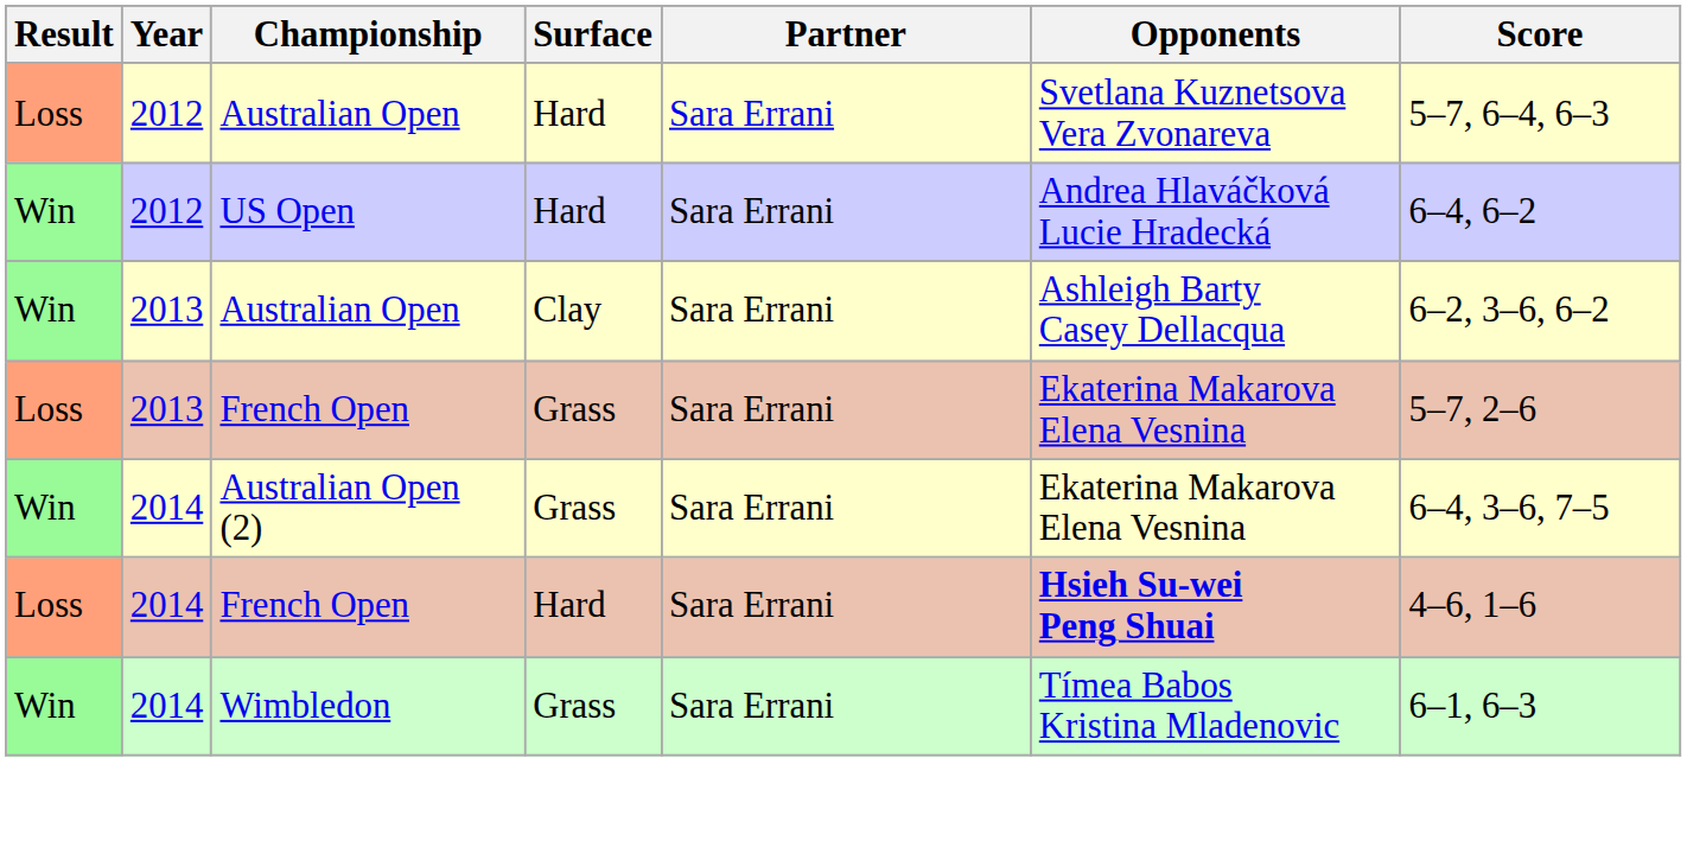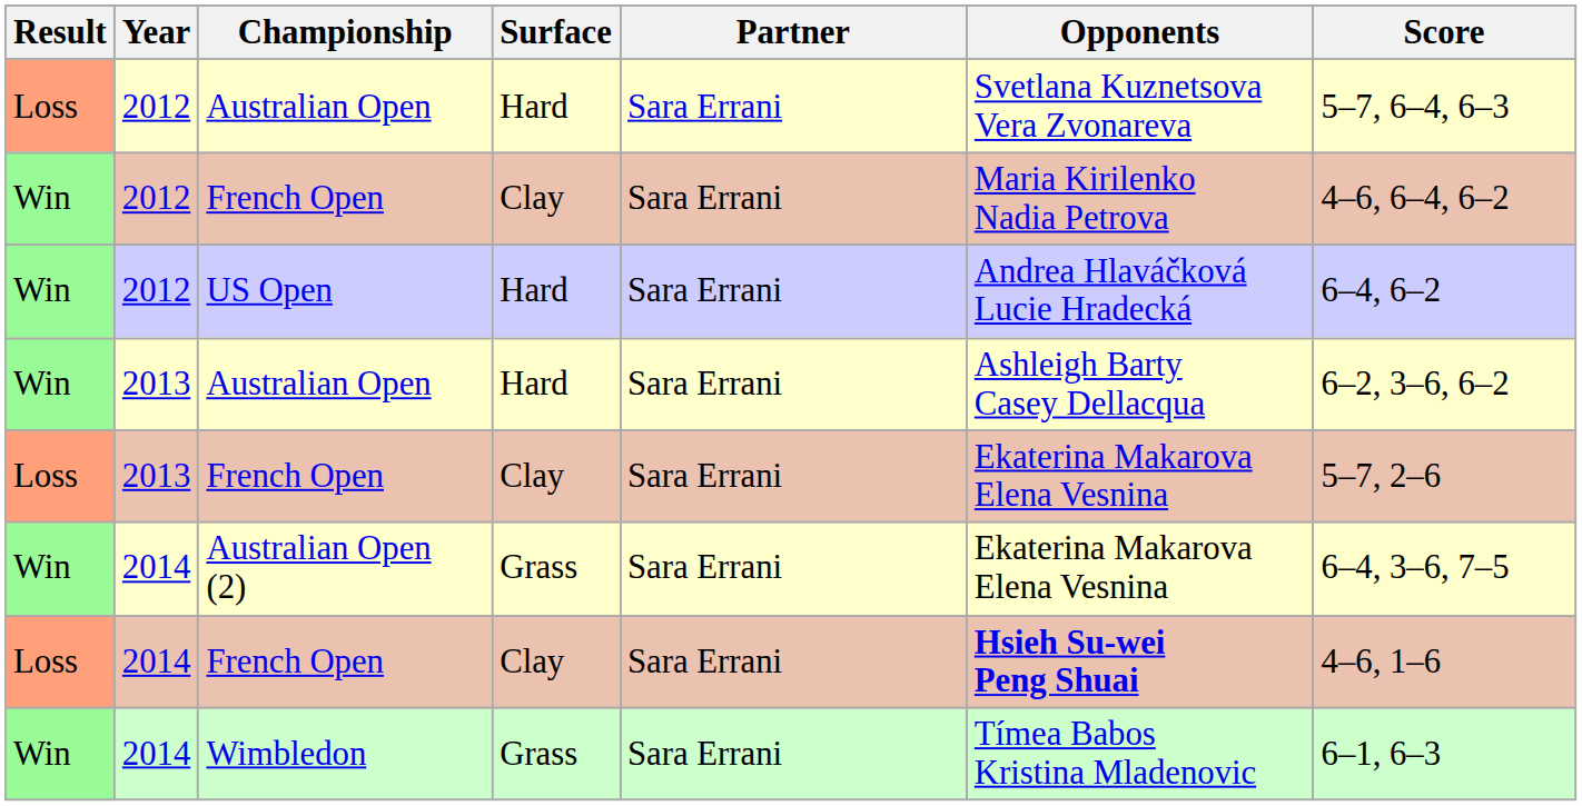+ row: Win | 2012 | French Open | Clay | Sara Errani | Maria Kirilenko Nadia Petrova | 4–6, 6–4, 6–2
2013 / Australian Open | Surface: Clay -> Hard
2013 / French Open | Surface: Grass -> Clay
2014 / French Open | Surface: Hard -> Clay
